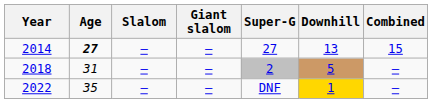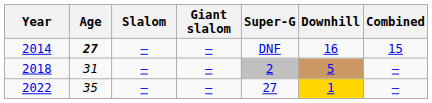2014 | Super-G: 27 -> DNF
2014 | Downhill: 13 -> 16
2022 | Super-G: DNF -> 27
